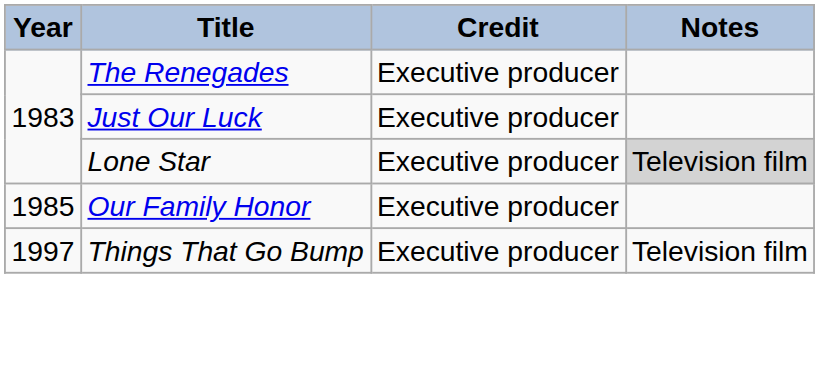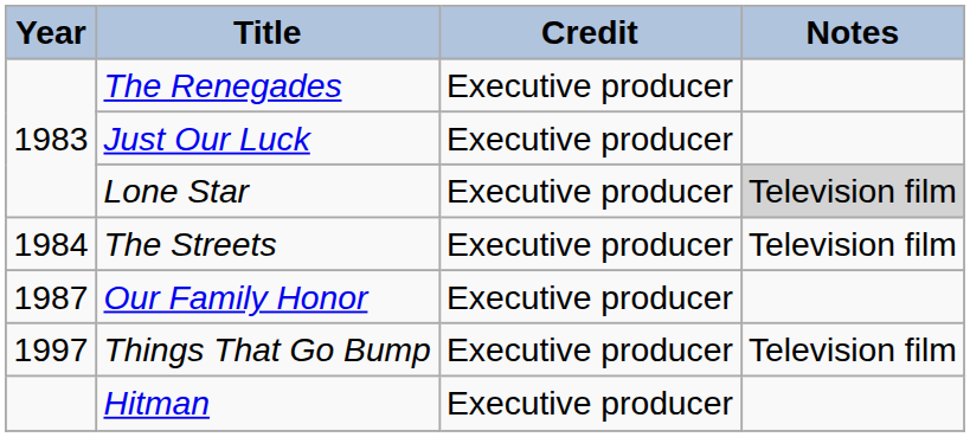+ row: 1984 | The Streets | Executive producer | Television film
Our Family Honor | Year: 1985 -> 1987
+ row: Hitman | Executive producer
